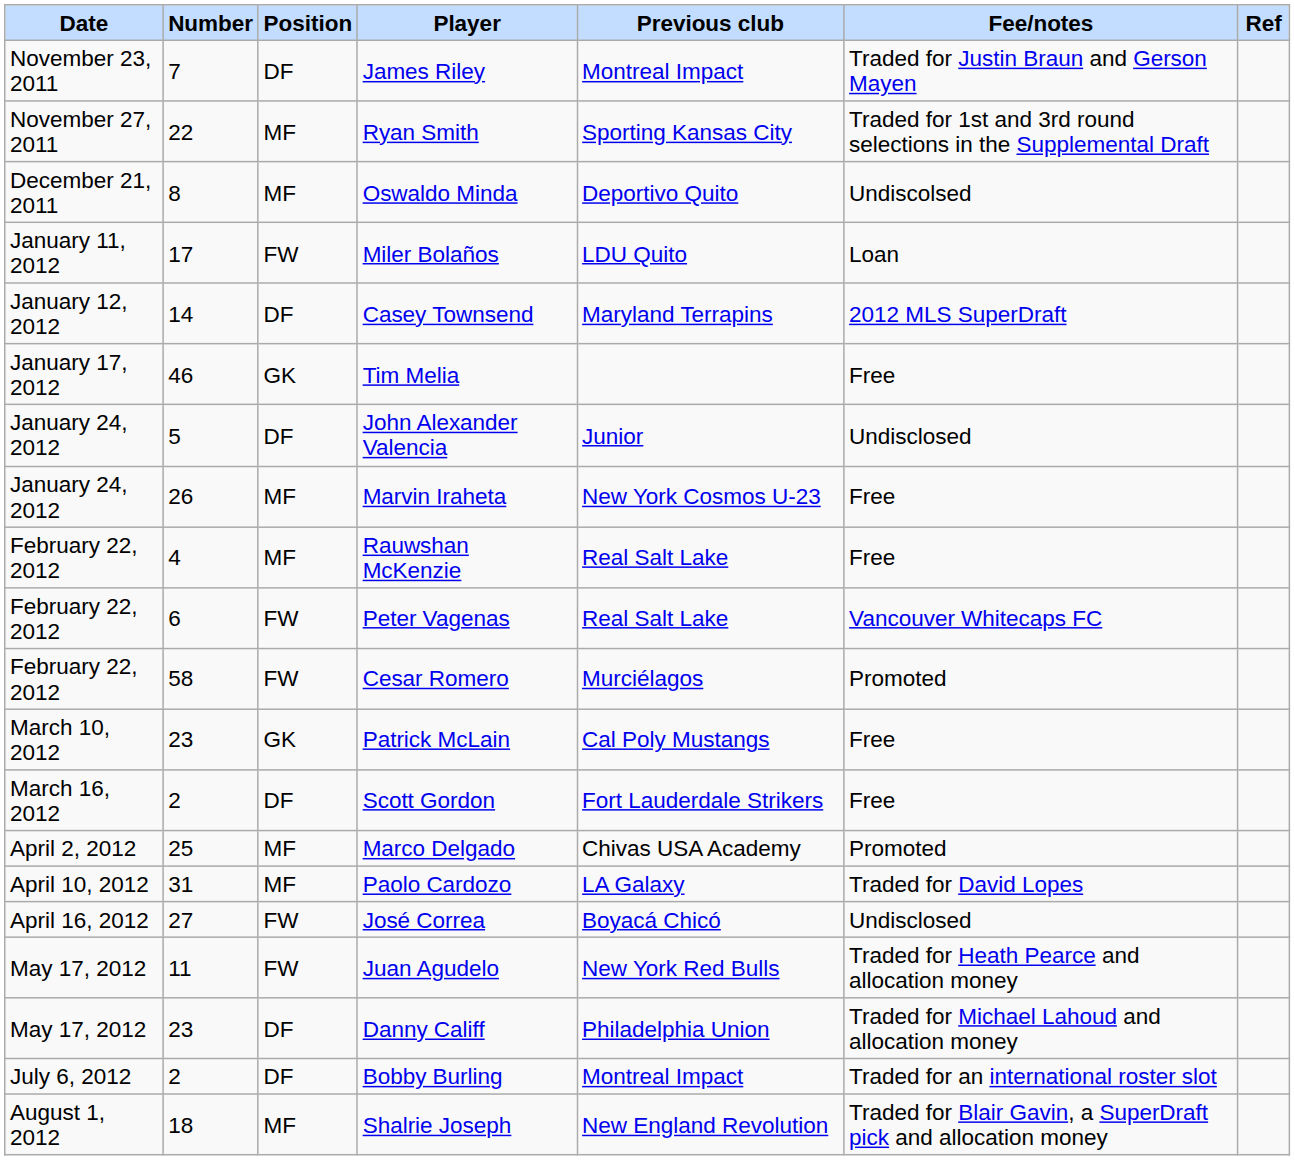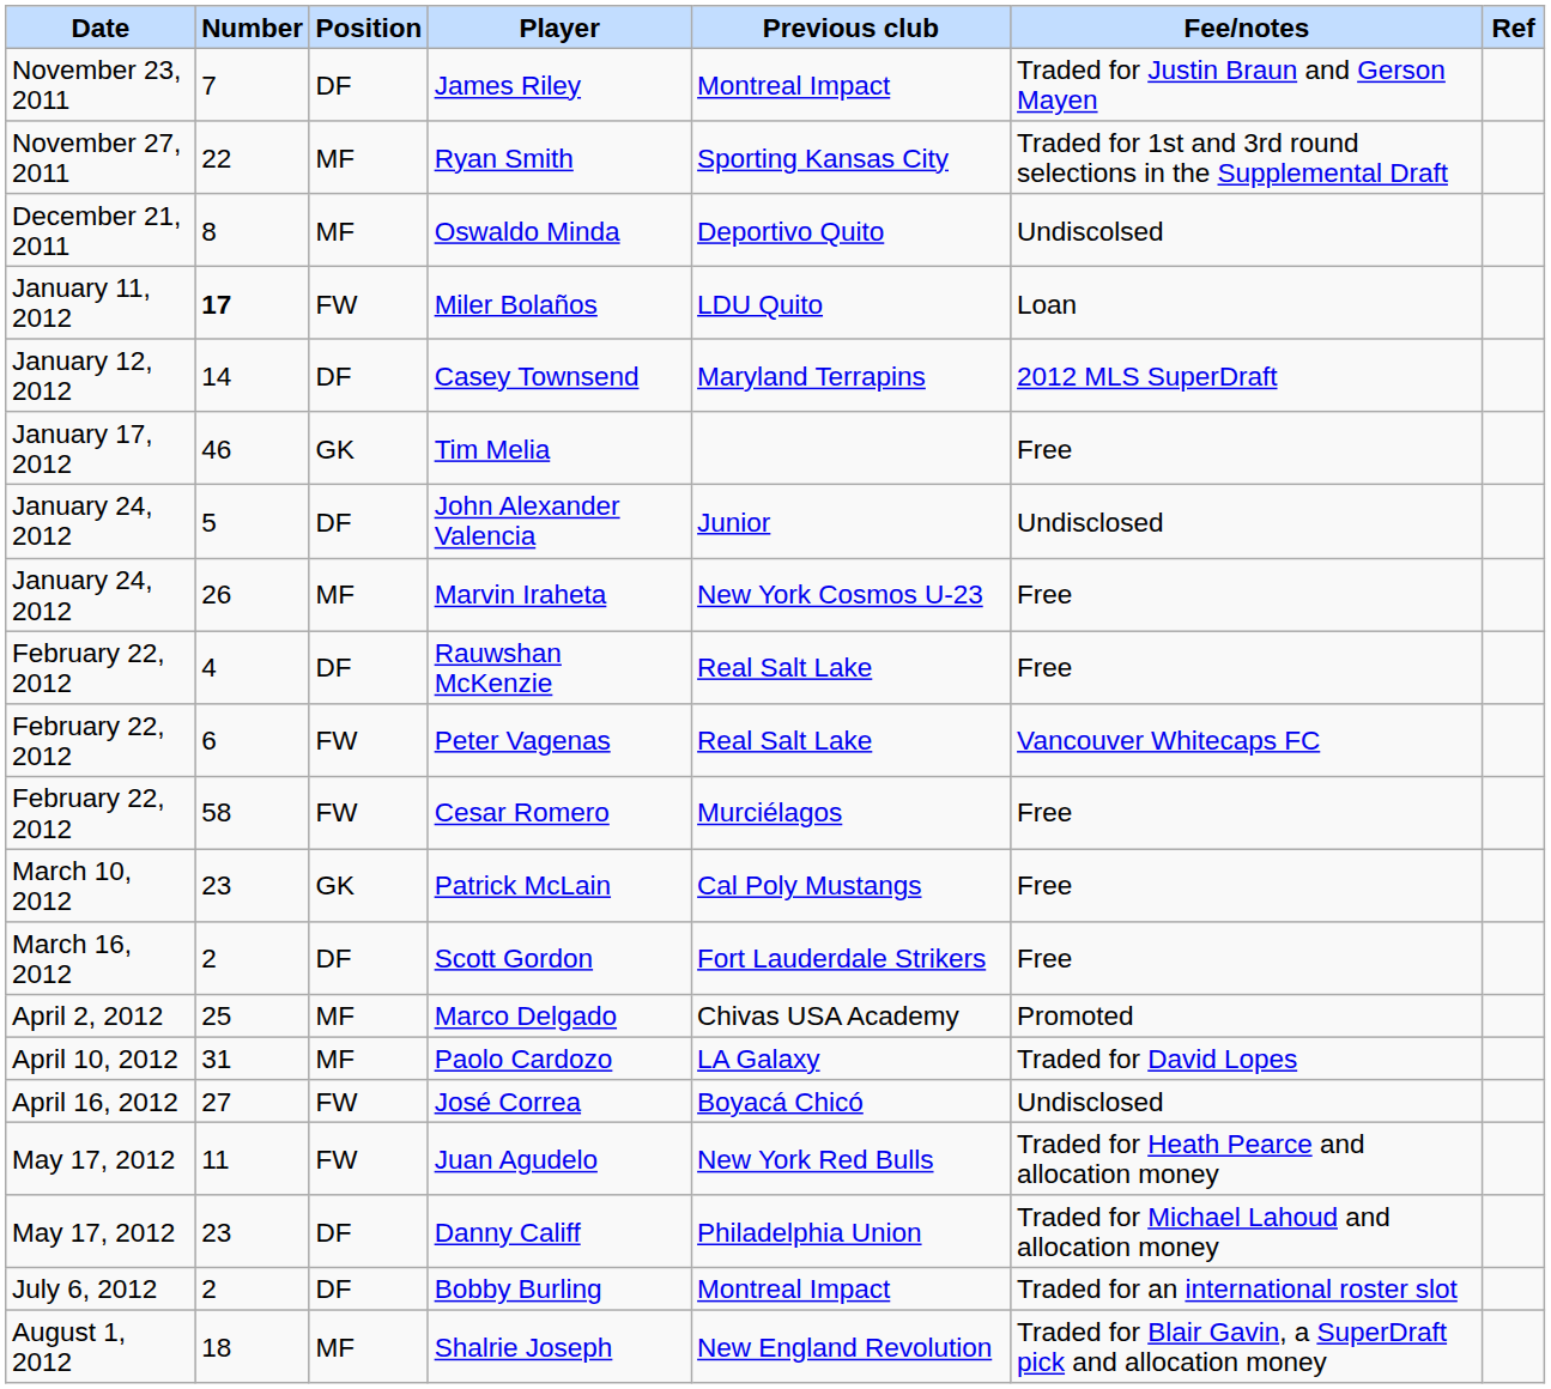Miler Bolaños | Number: normal -> bold
Rauwshan McKenzie | Position: MF -> DF
Cesar Romero | Fee/notes: Promoted -> Free
